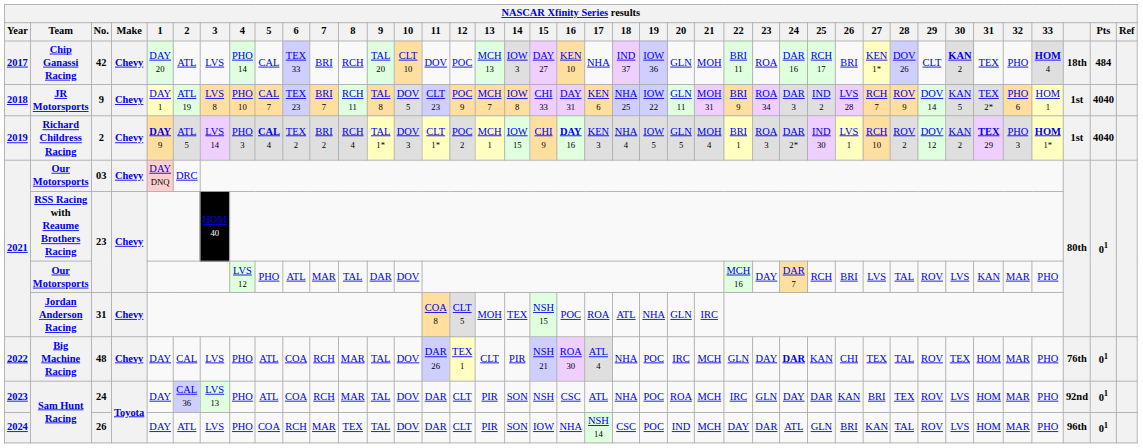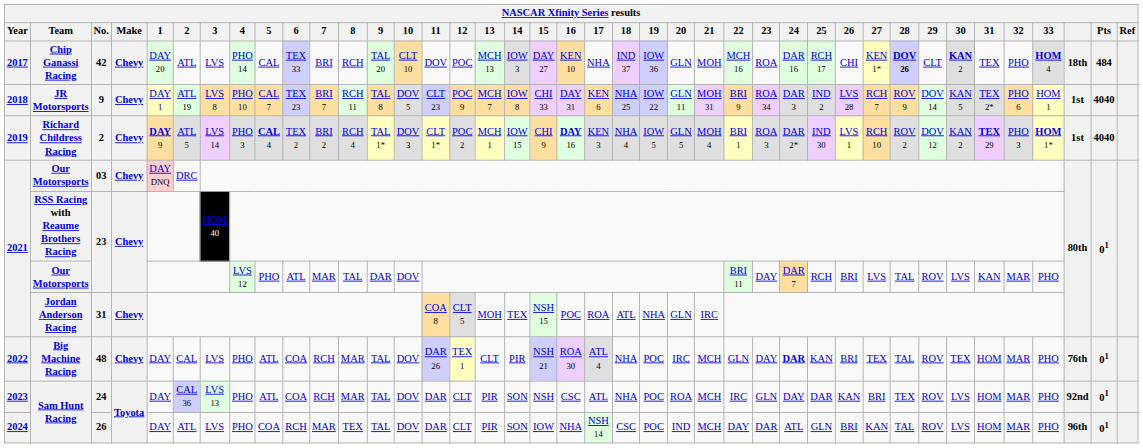42 | 22: BRI 11 -> MCH 16
42 | 26: BRI -> CHI
42 | 28: normal -> bold
Our Motorsports / 23 | 22: MCH 16 -> BRI 11
48 | 26: CHI -> BRI
